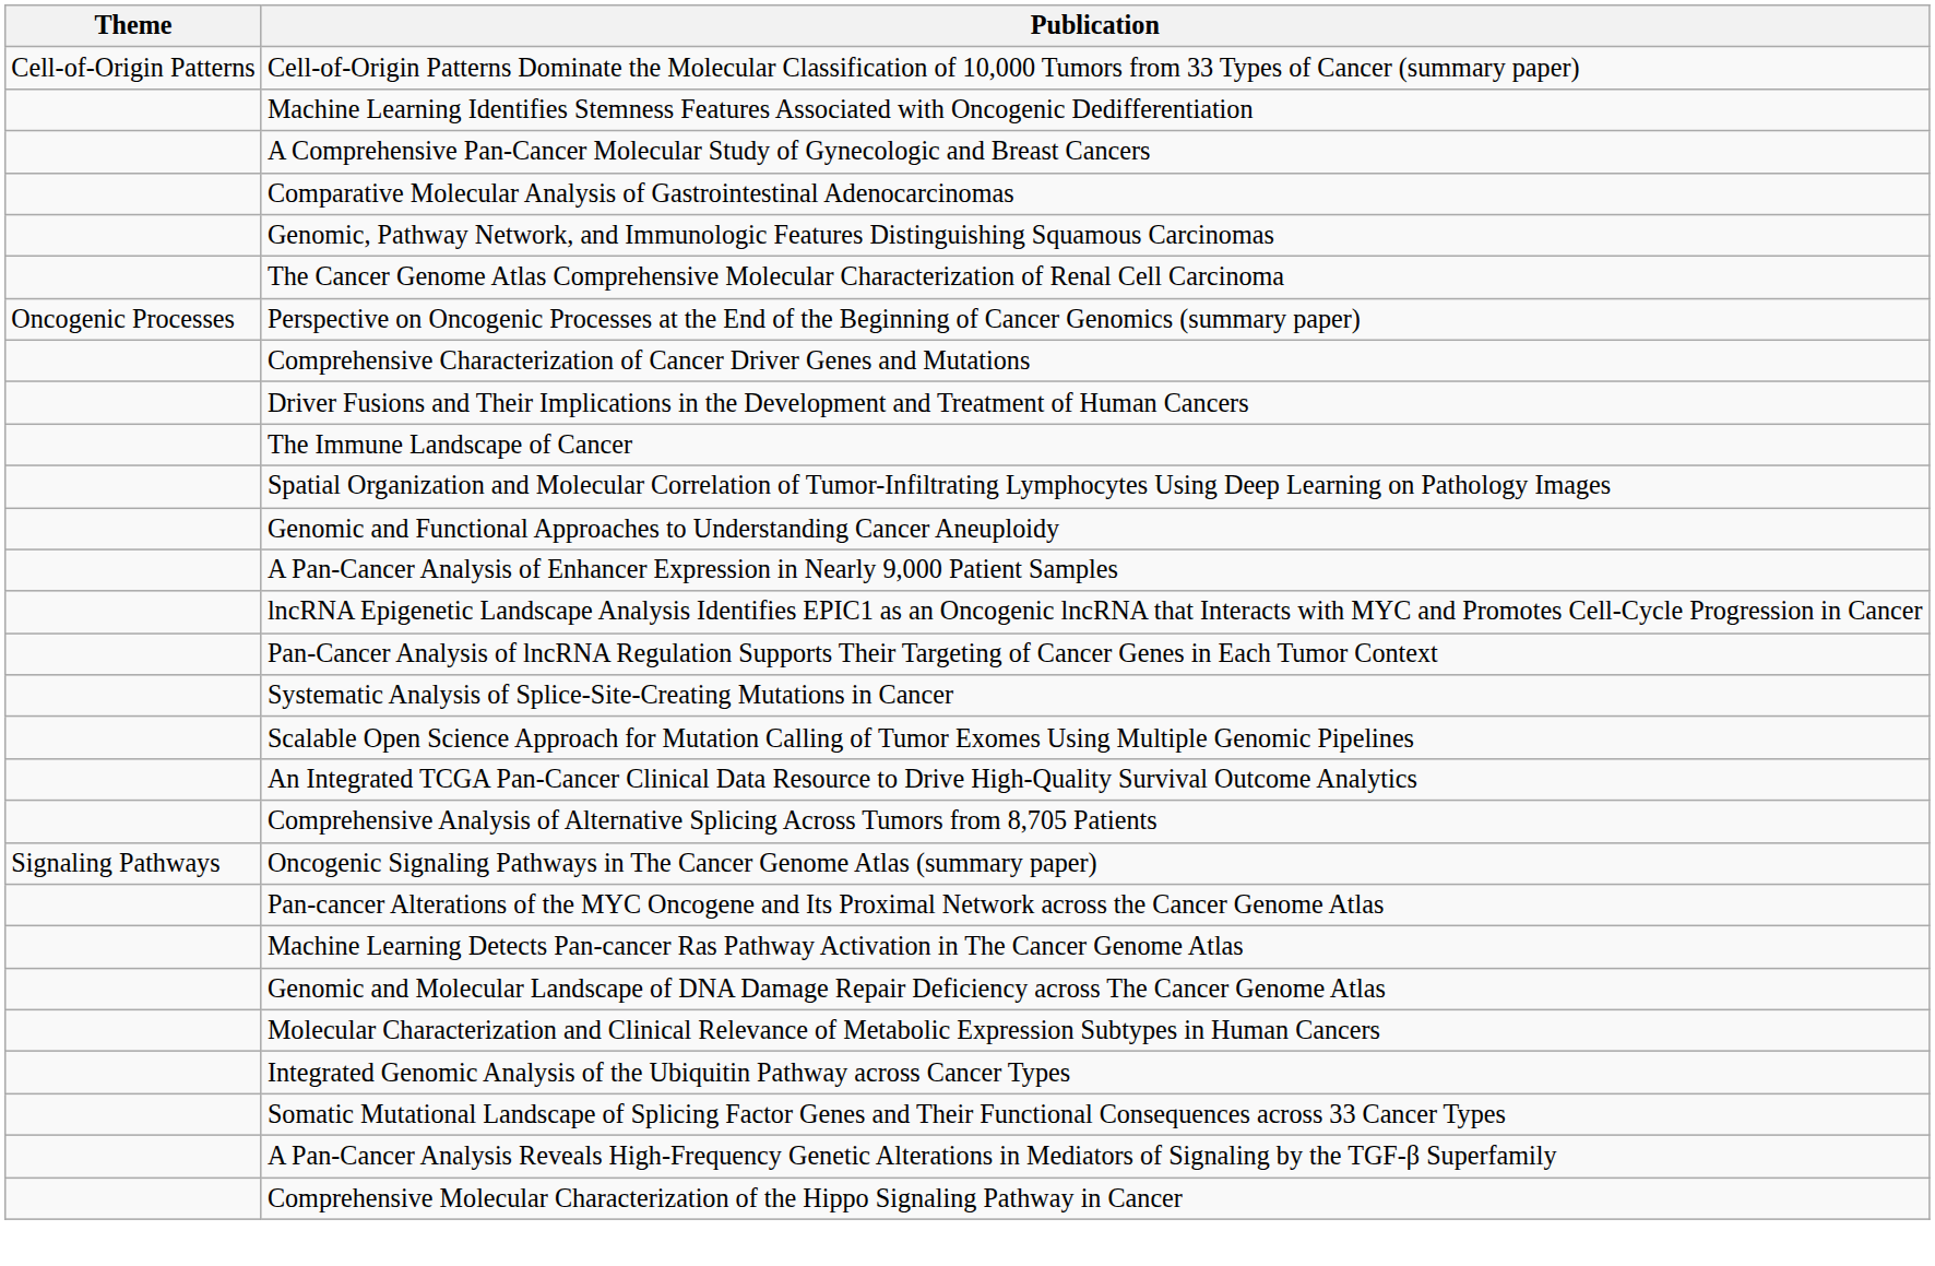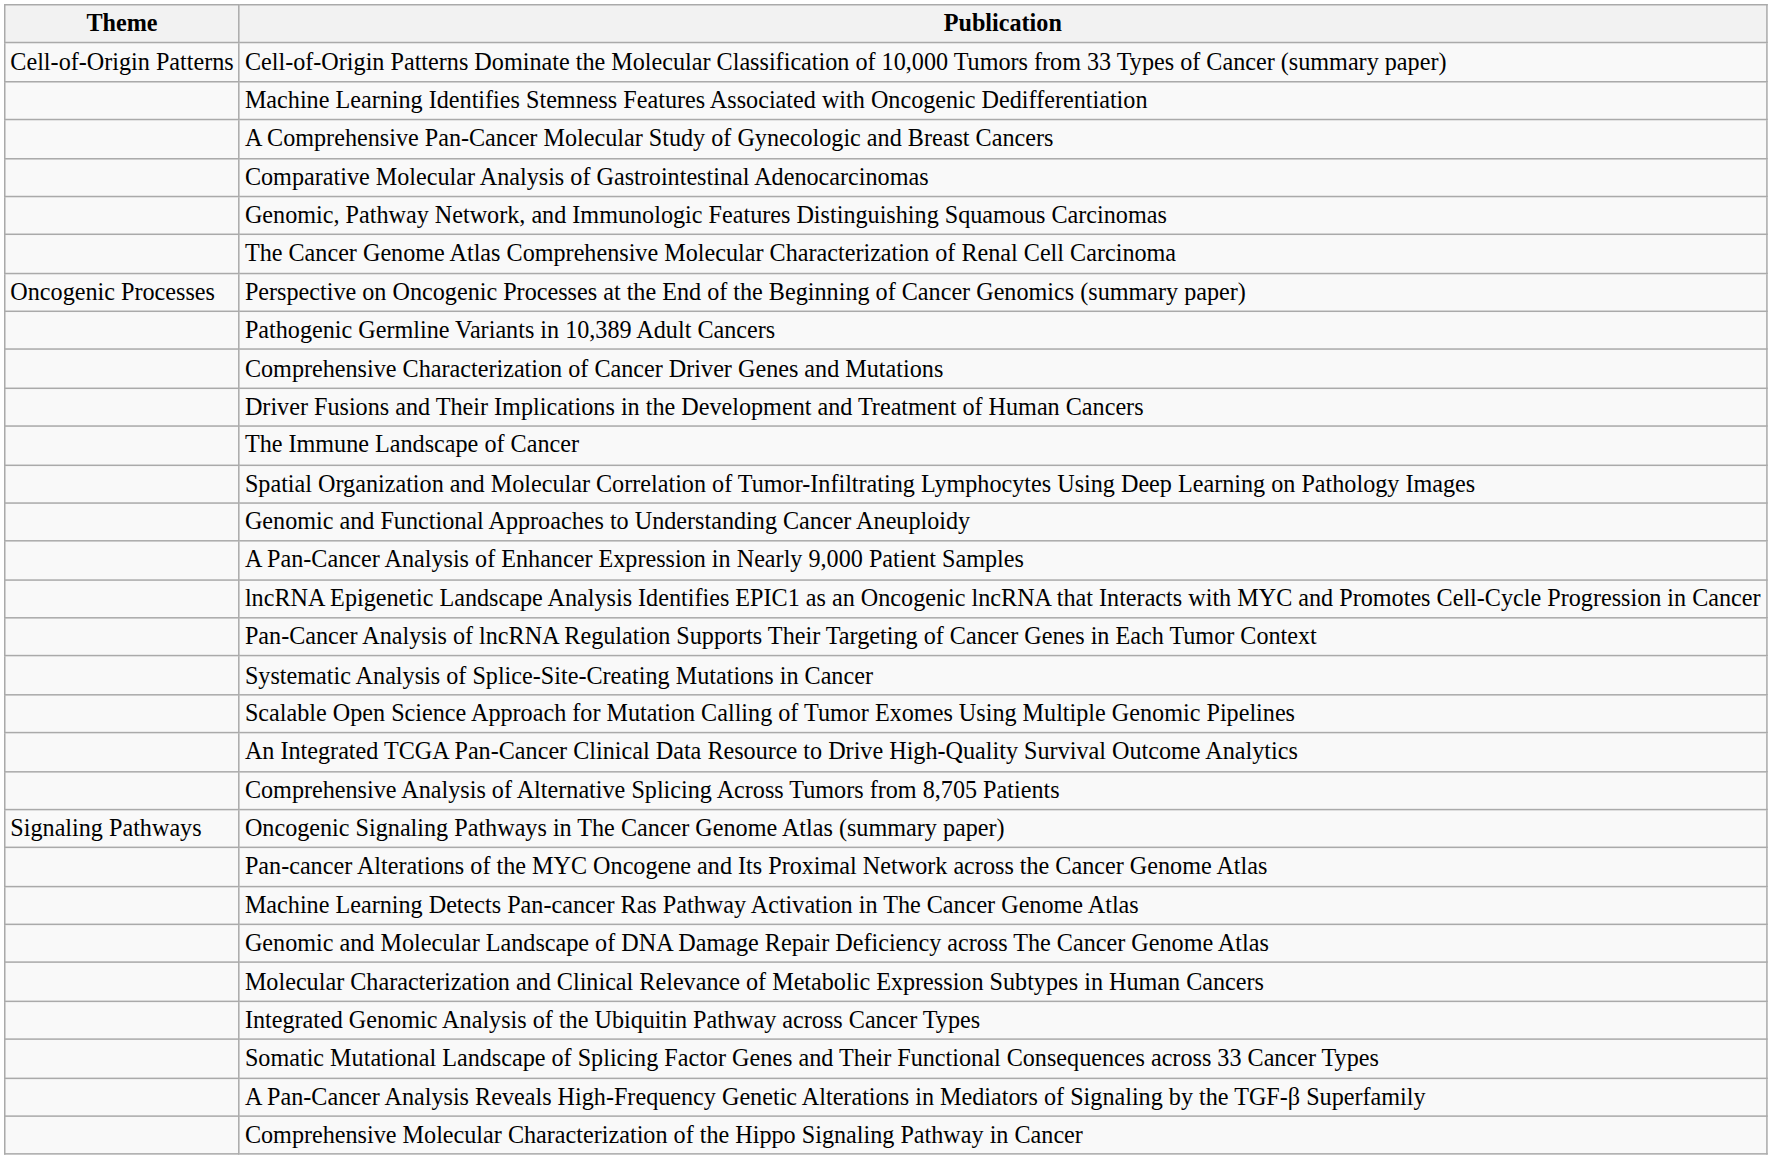+ row: Pathogenic Germline Variants in 10,389 Adult Cancers
